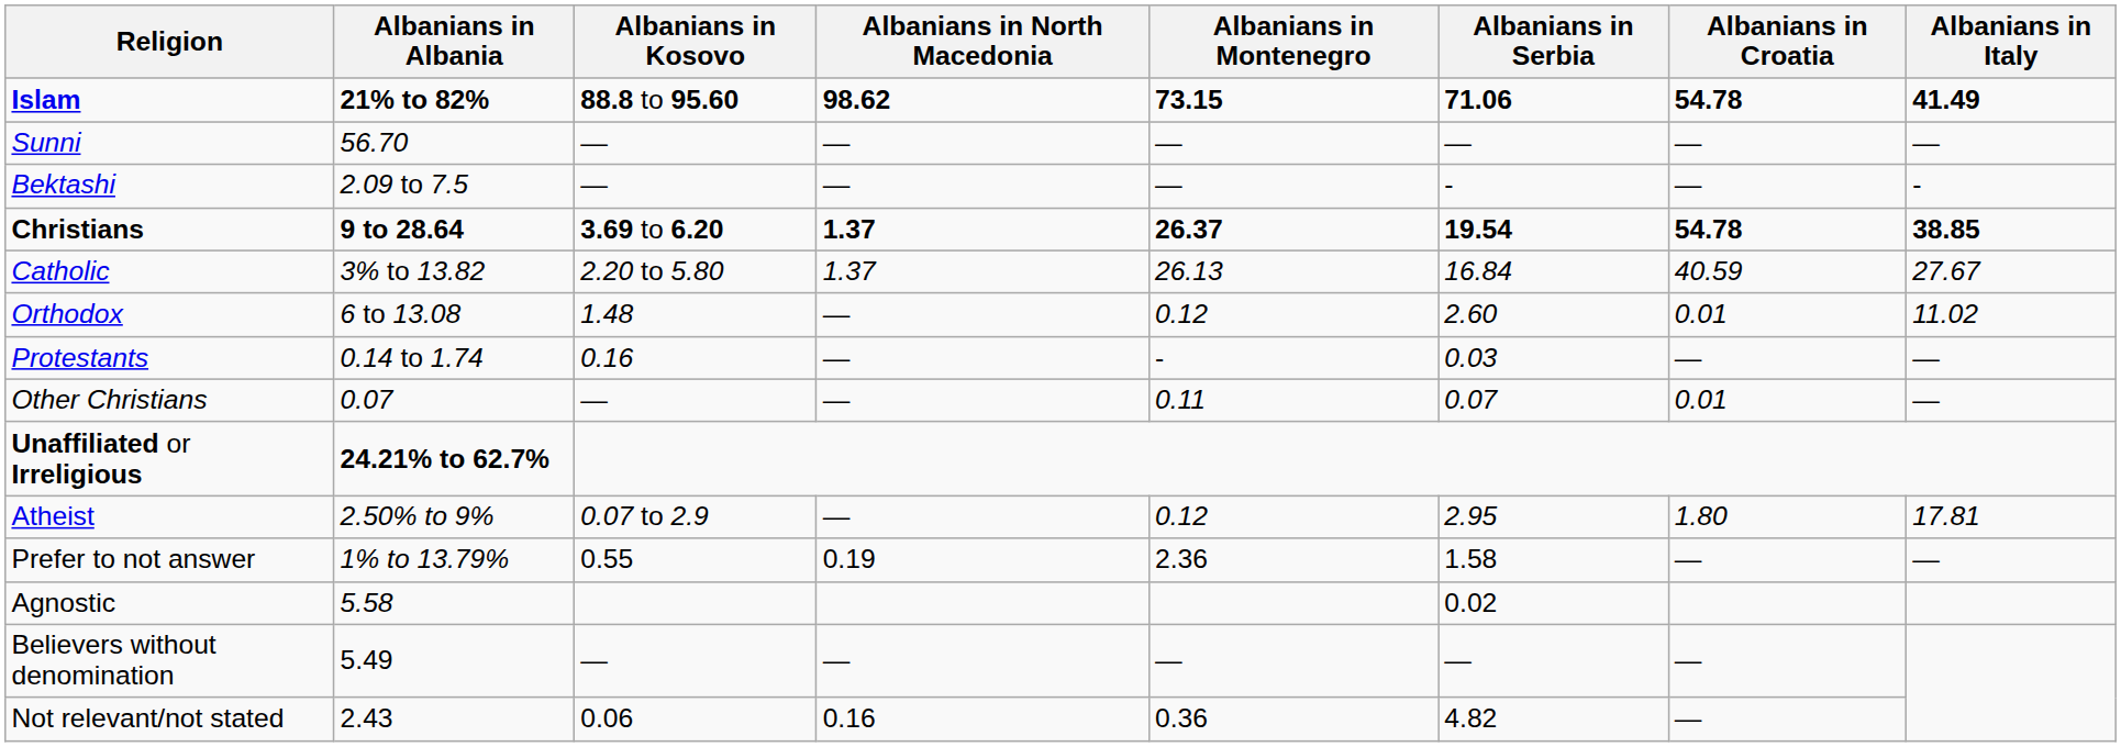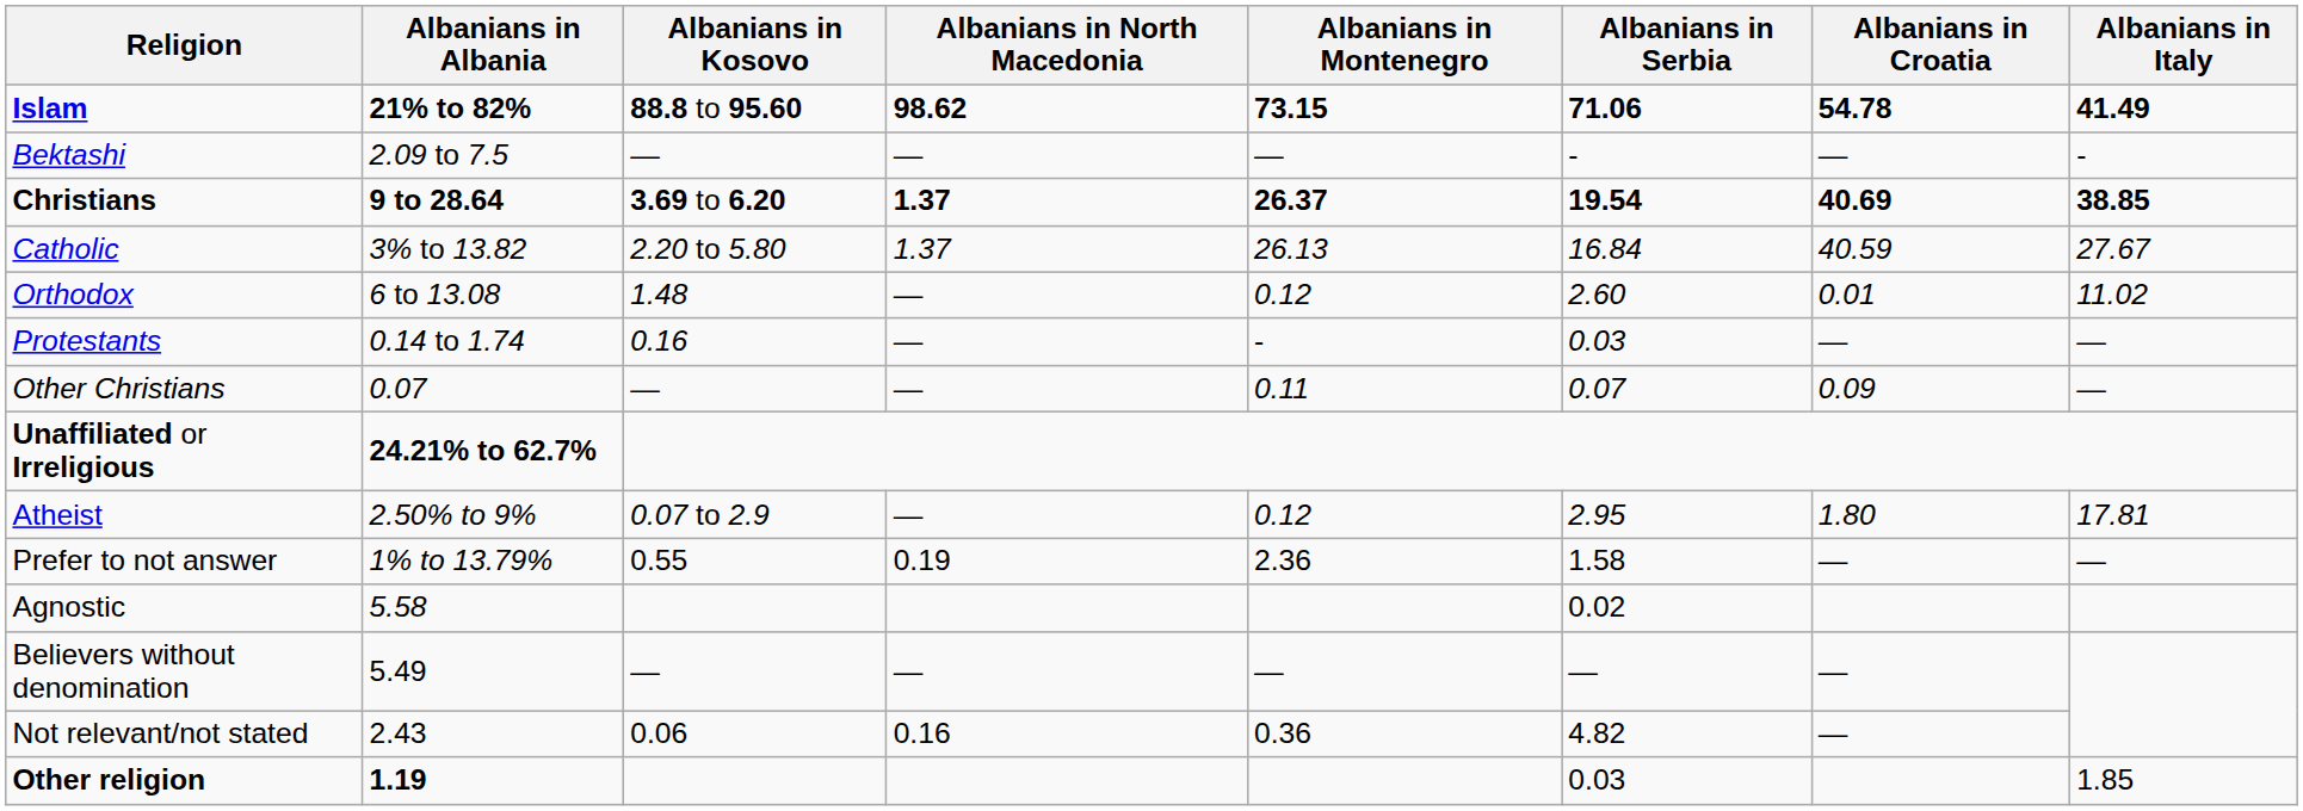- row: Sunni | 56.70 | — | — | — | — | — | —
Christians | Albanians in Croatia: 54.78 -> 40.69
Other Christians | Albanians in Croatia: 0.01 -> 0.09
+ row: Other religion | 1.19 | 0.03 | 1.85
